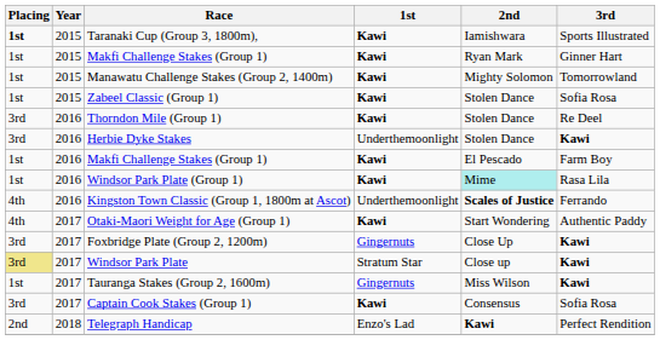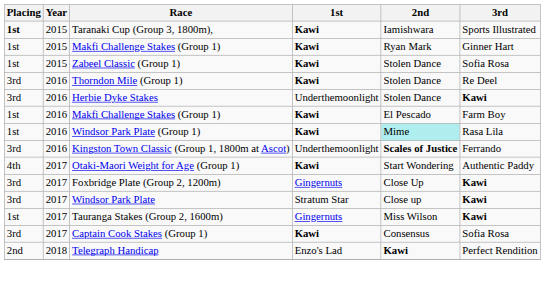- row: 1st | 2015 | Manawatu Challenge Stakes (Group 2, 1400m) | Kawi | Mighty Solomon | Tomorrowland
Kingston Town Classic (Group 1, 1800m at Ascot) | Placing: 4th -> 3rd
Windsor Park Plate | Placing: khaki background -> no background
